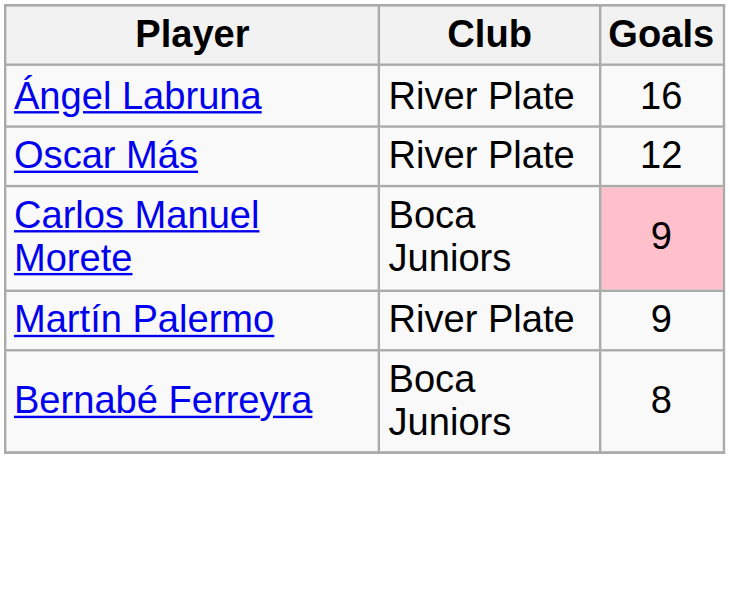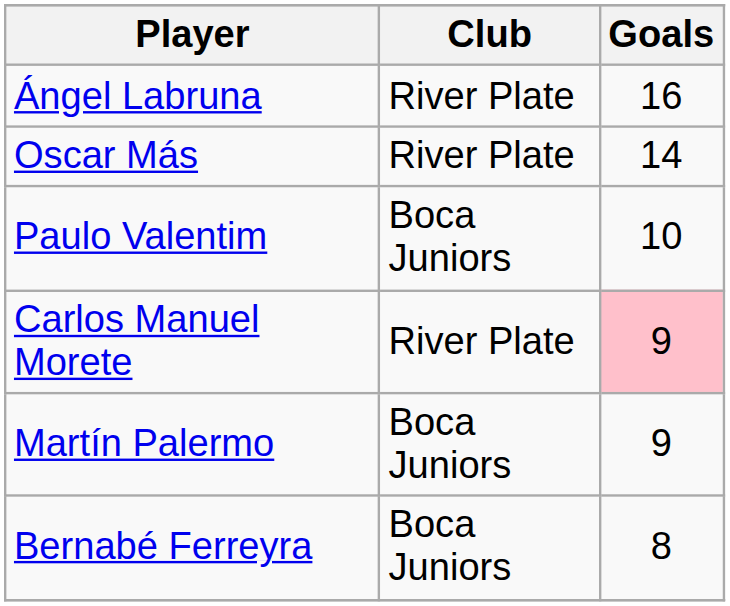Oscar Más | Goals: 12 -> 14
+ row: Paulo Valentim | Boca Juniors | 10
Carlos Manuel Morete | Club: Boca Juniors -> River Plate
Martín Palermo | Club: River Plate -> Boca Juniors
